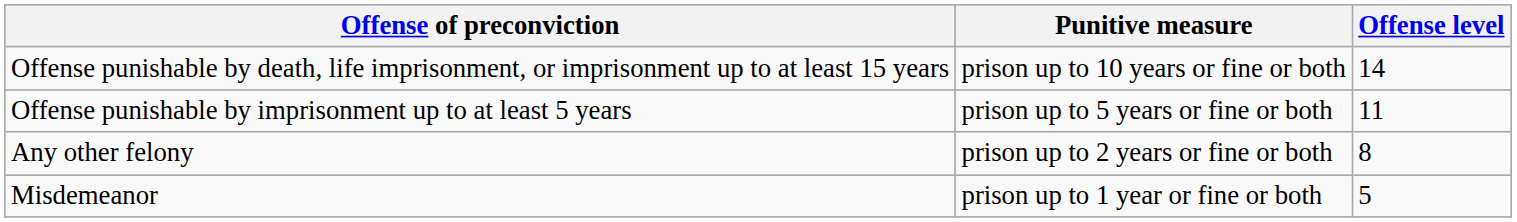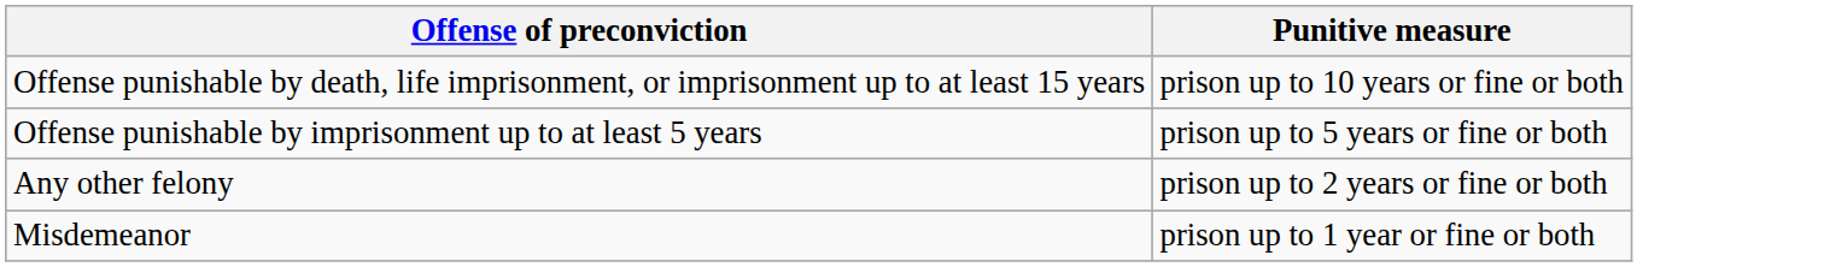- column: Offense level | 14 | 11 | 8 | 5
